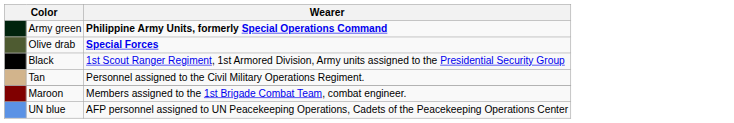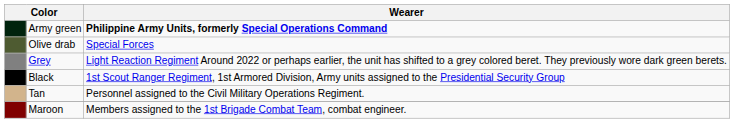Olive drab | Wearer: bold -> normal
+ row: Grey | Light Reaction Regiment Around 2022 or perhaps earlier, the unit has shifted to a grey colored beret. They previously wore dark green berets.
- row: UN blue | AFP personnel assigned to UN Peacekeeping Operations, Cadets of the Peacekeeping Operations Center
